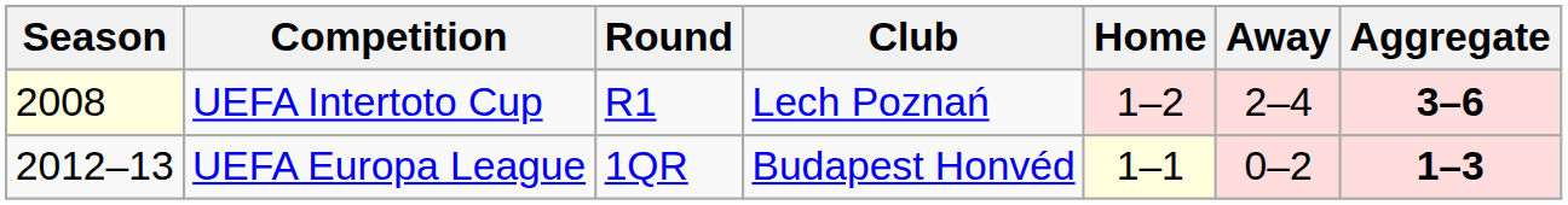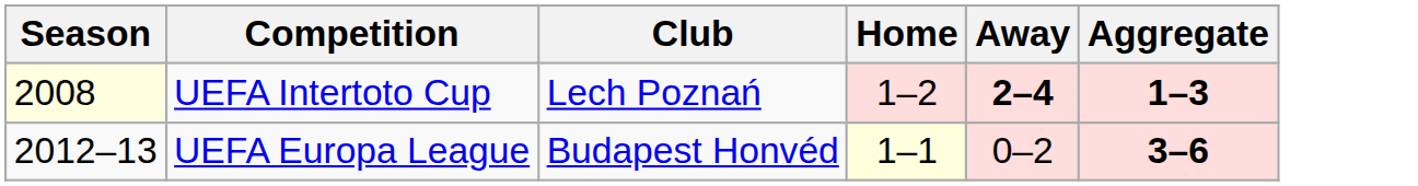- column: Round | R1 | 1QR
UEFA Intertoto Cup | Away: normal -> bold
UEFA Intertoto Cup | Aggregate: 3–6 -> 1–3
UEFA Europa League | Aggregate: 1–3 -> 3–6
